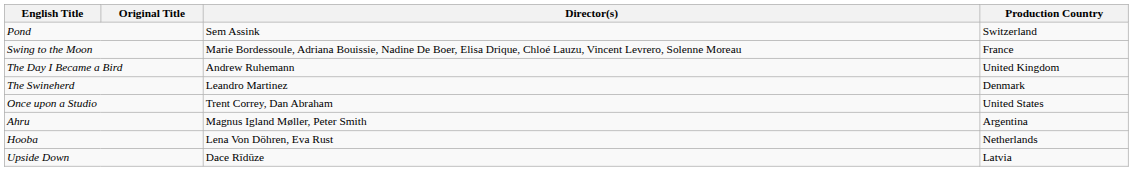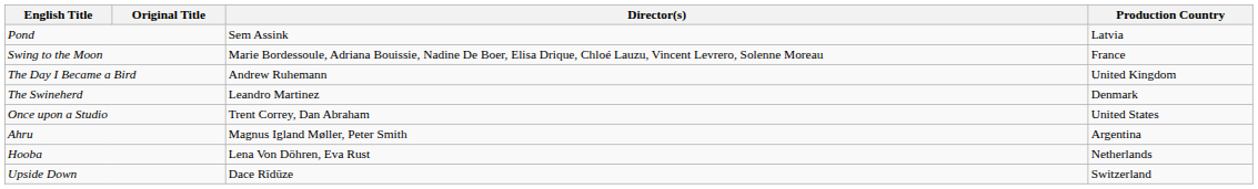Pond | Production Country: Switzerland -> Latvia
Upside Down | Production Country: Latvia -> Switzerland
